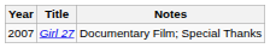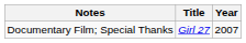columns swapped: Year <-> Notes
